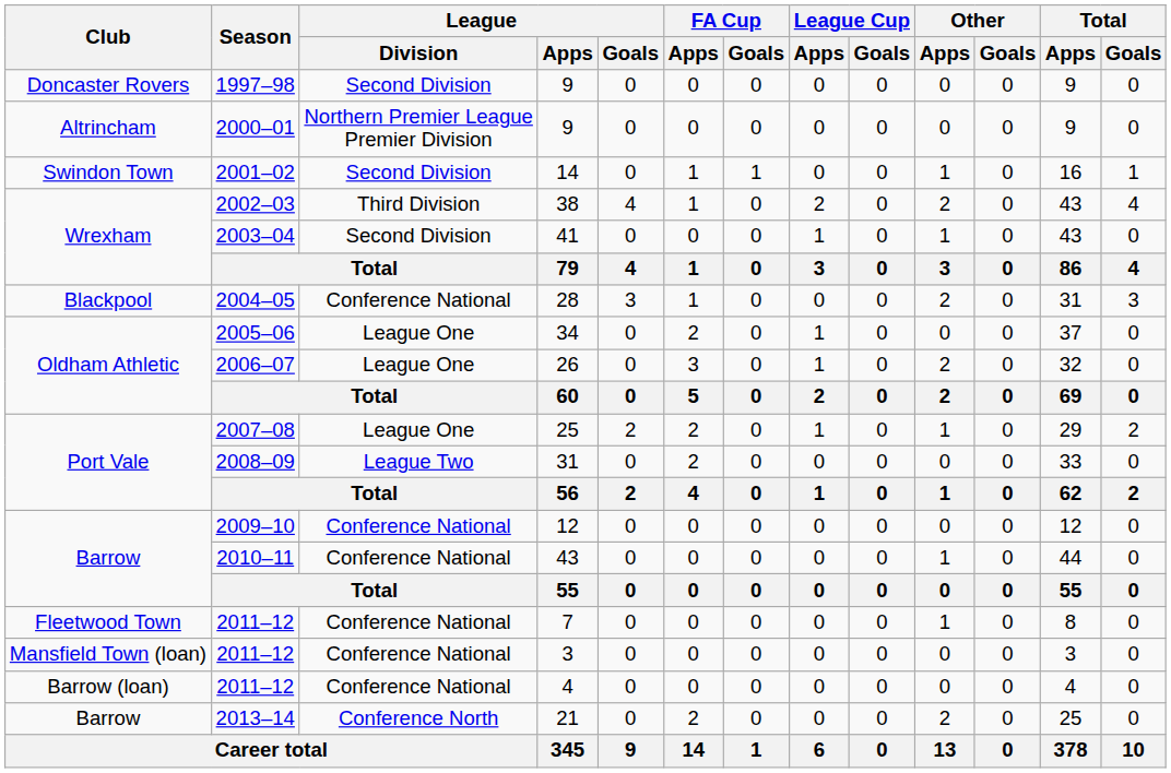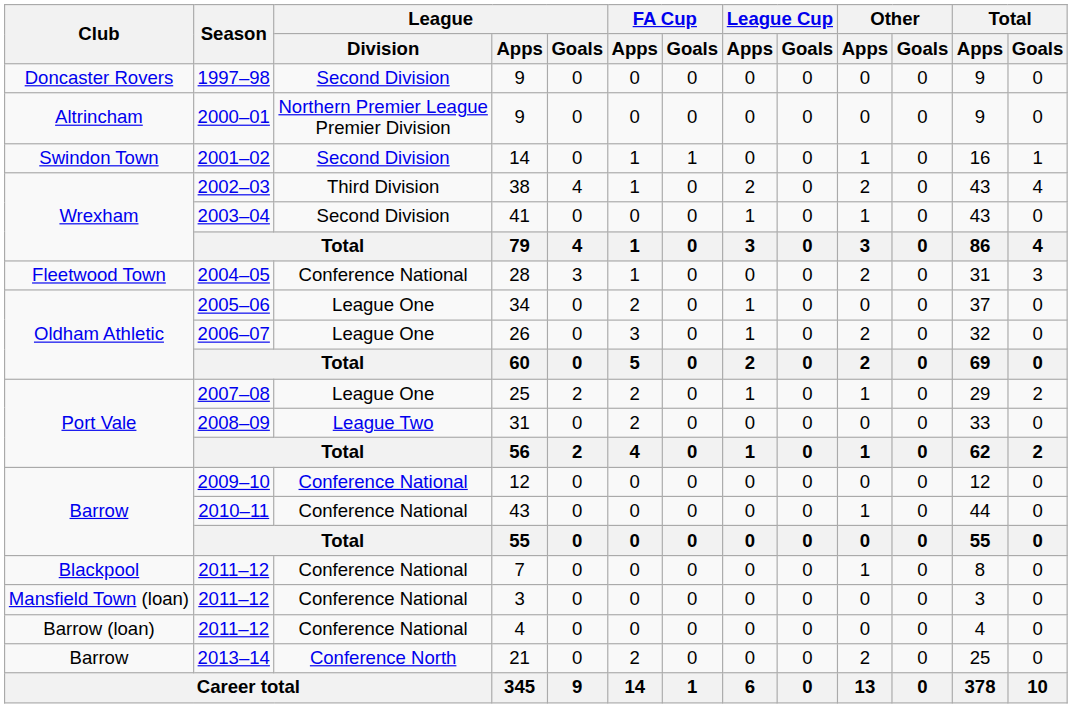28 | Club: Blackpool -> Fleetwood Town
7 | Club: Fleetwood Town -> Blackpool
